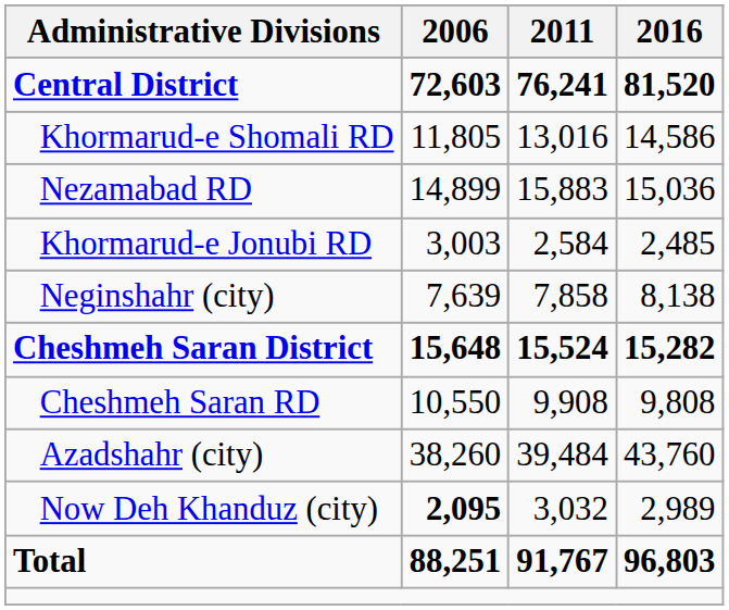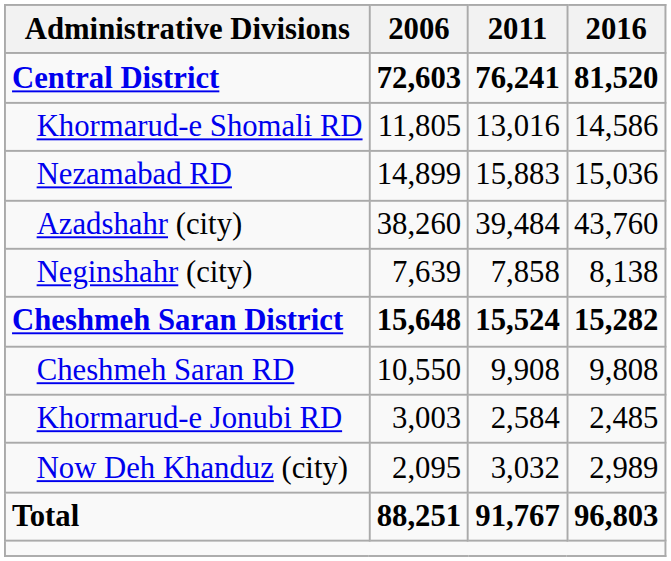rows swapped: Azadshahr (city) <-> Khormarud-e Jonubi RD
Now Deh Khanduz (city) | 2006: bold -> normal
